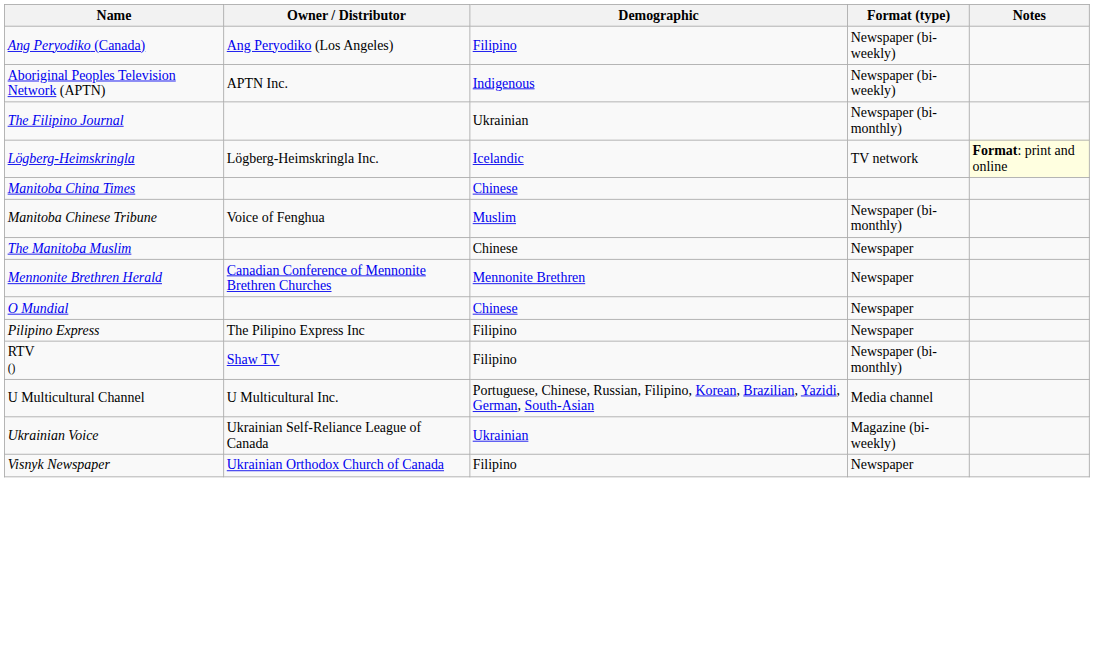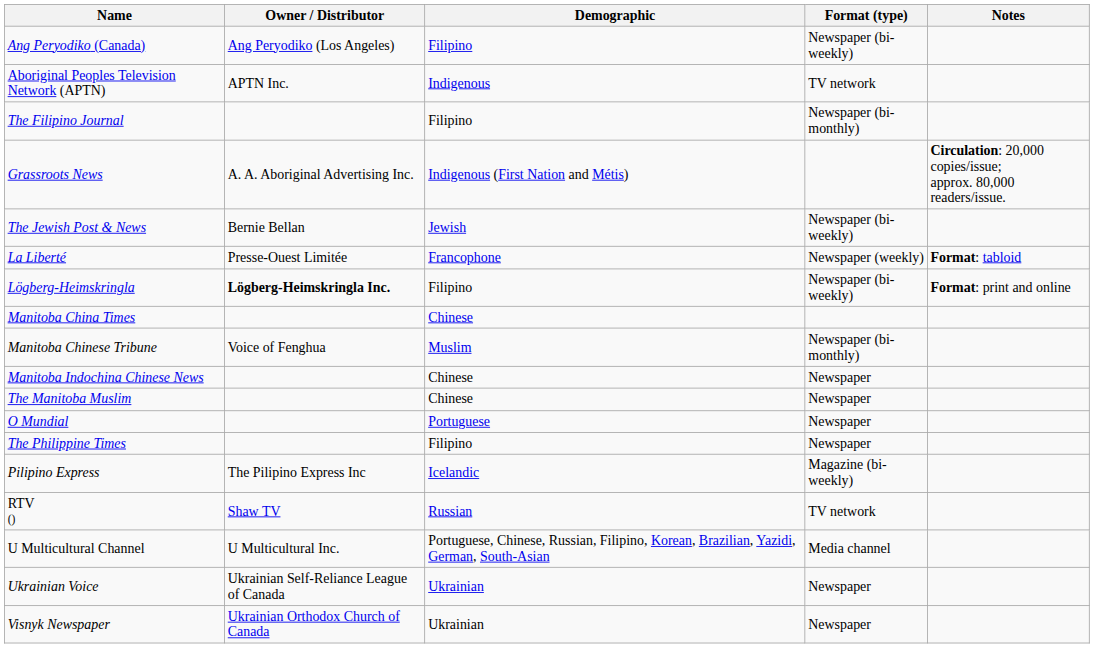Aboriginal Peoples Television Network (APTN) | Format (type): Newspaper (bi-weekly) -> TV network
The Filipino Journal | Demographic: Ukrainian -> Filipino
+ row: Grassroots News | A. A. Aboriginal Advertising Inc. | Indigenous (First Nation and Métis) | Circulation: 20,000 copies/issue; approx. 80,000 readers/issue.
+ row: The Jewish Post & News | Bernie Bellan | Jewish | Newspaper (bi-weekly)
+ row: La Liberté | Presse-Ouest Limitée | Francophone | Newspaper (weekly) | Format: tabloid
Lögberg-Heimskringla | Owner / Distributor: normal -> bold
Lögberg-Heimskringla | Demographic: Icelandic -> Filipino
Lögberg-Heimskringla | Format (type): TV network -> Newspaper (bi-weekly)
Lögberg-Heimskringla | Notes: lightyellow background -> no background
+ row: Manitoba Indochina Chinese News | Chinese | Newspaper
- row: Mennonite Brethren Herald | Canadian Conference of Mennonite Brethren Churches | Mennonite Brethren | Newspaper
O Mundial | Demographic: Chinese -> Portuguese
+ row: The Philippine Times | Filipino | Newspaper
Pilipino Express | Demographic: Filipino -> Icelandic
Pilipino Express | Format (type): Newspaper -> Magazine (bi-weekly)
RTV () | Demographic: Filipino -> Russian
RTV () | Format (type): Newspaper (bi-monthly) -> TV network
Ukrainian Voice | Format (type): Magazine (bi-weekly) -> Newspaper
Visnyk Newspaper | Demographic: Filipino -> Ukrainian
